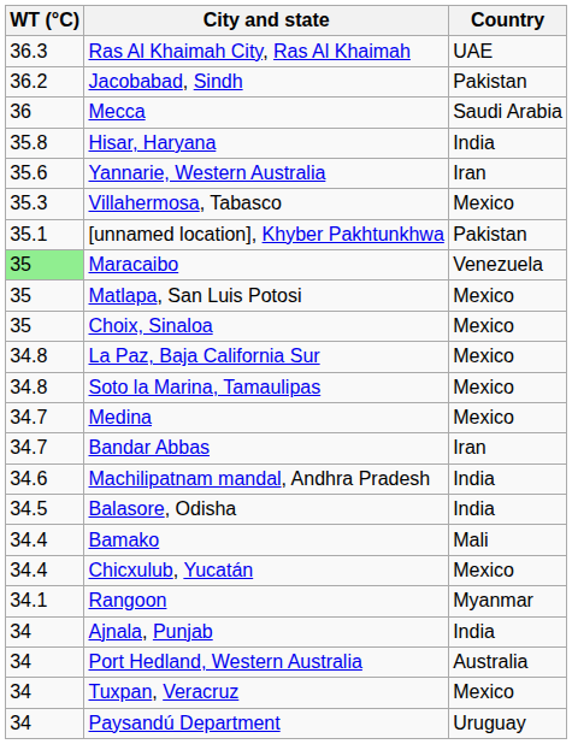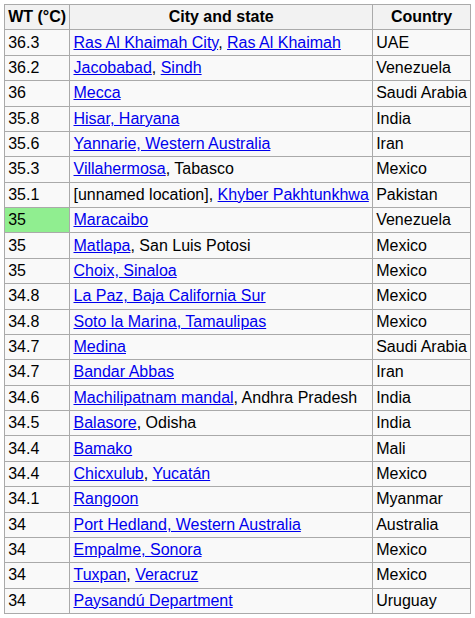Jacobabad, Sindh | Country: Pakistan -> Venezuela
Medina | Country: Mexico -> Saudi Arabia
- row: 34 | Ajnala, Punjab | India
+ row: 34 | Empalme, Sonora | Mexico
